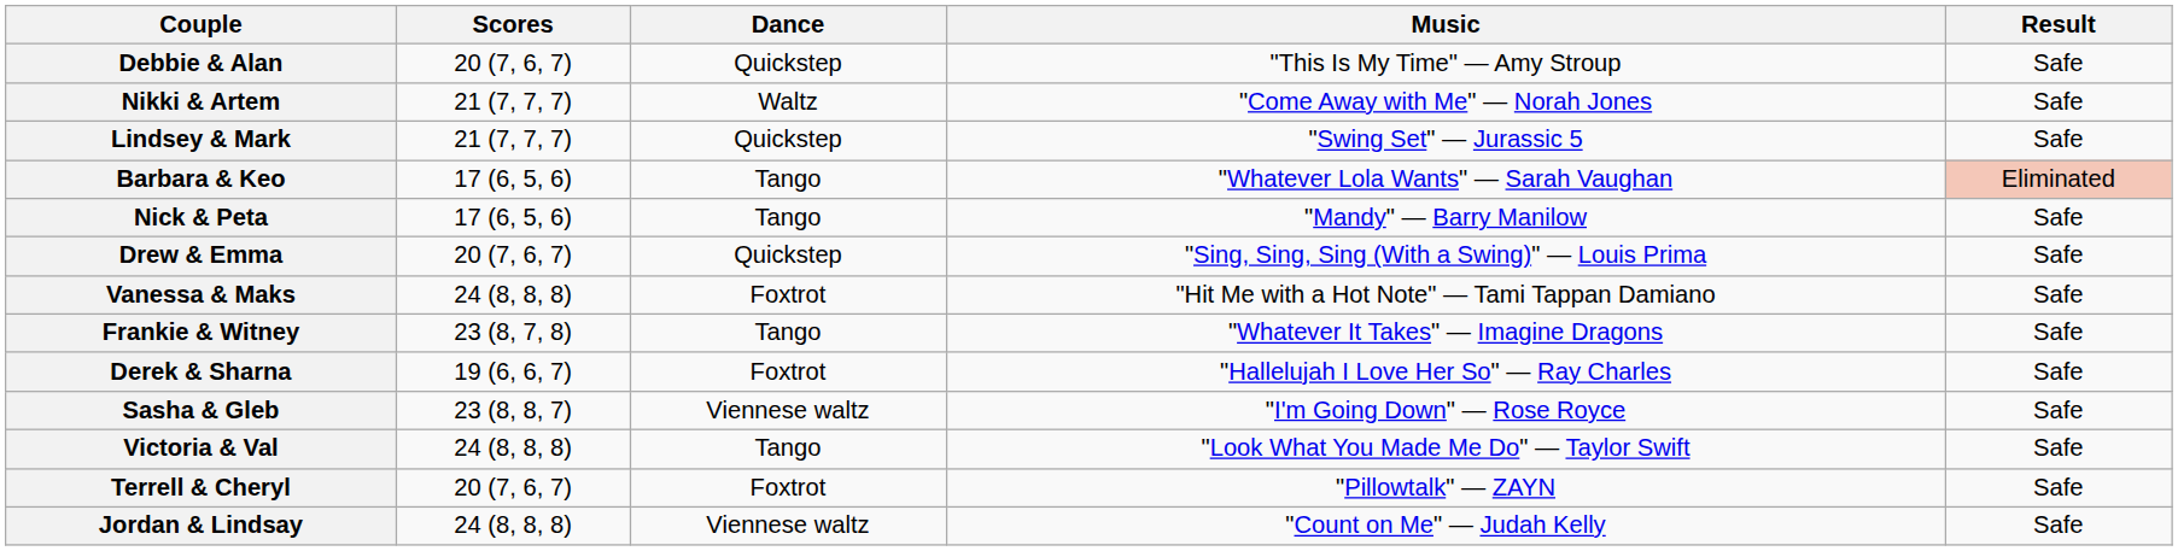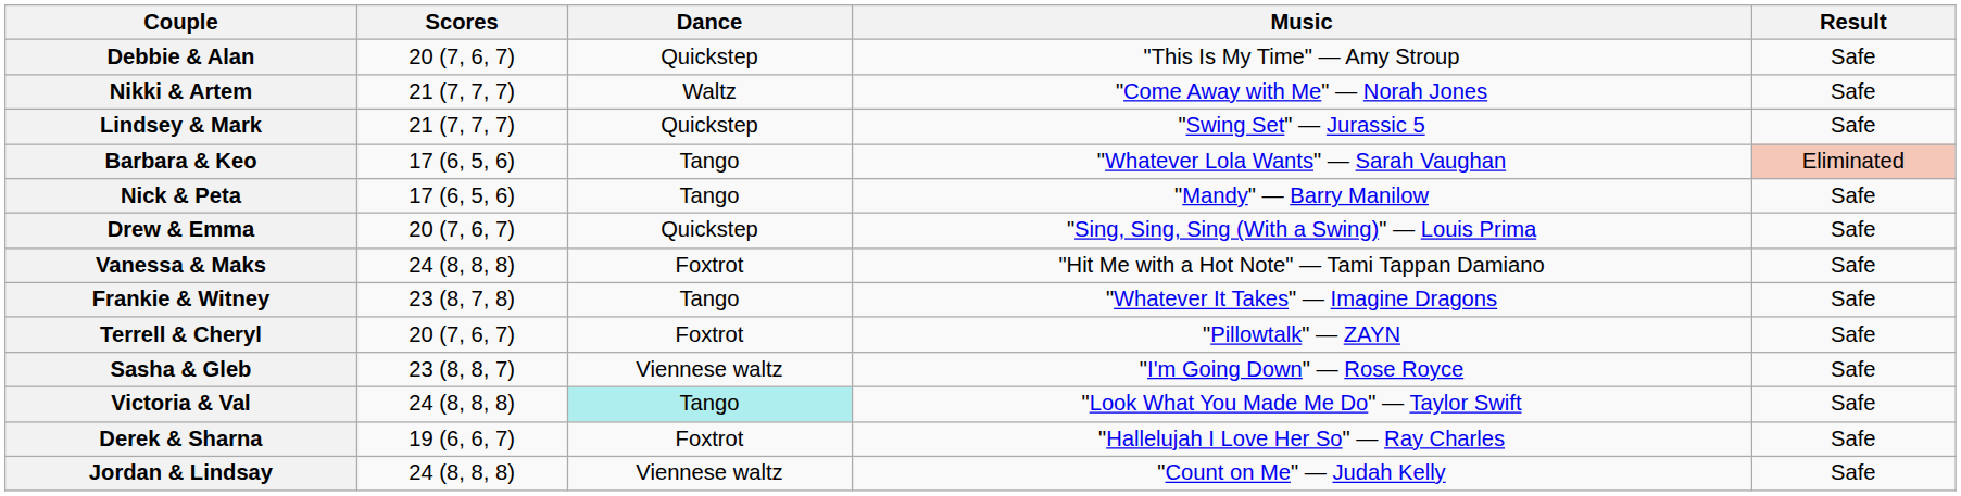rows swapped: Terrell & Cheryl <-> Derek & Sharna
Victoria & Val | Dance: no background -> paleturquoise background
